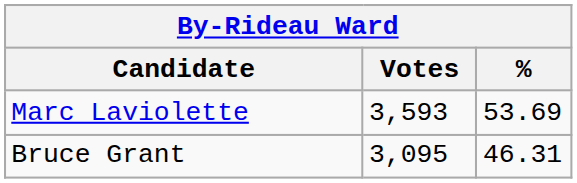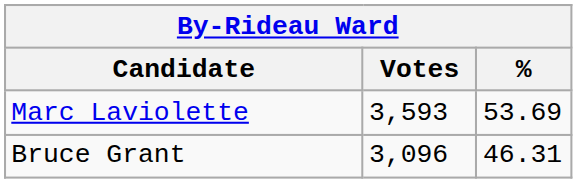Bruce Grant | Votes: 3,095 -> 3,096
